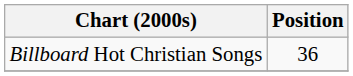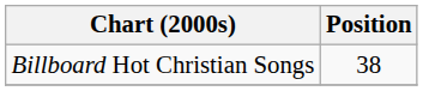Billboard Hot Christian Songs | Position: 36 -> 38
